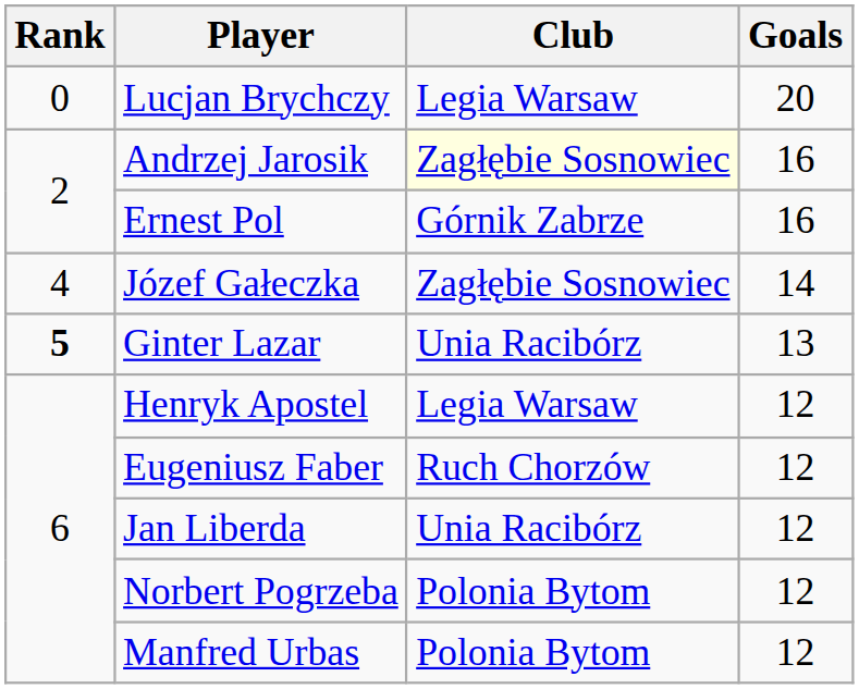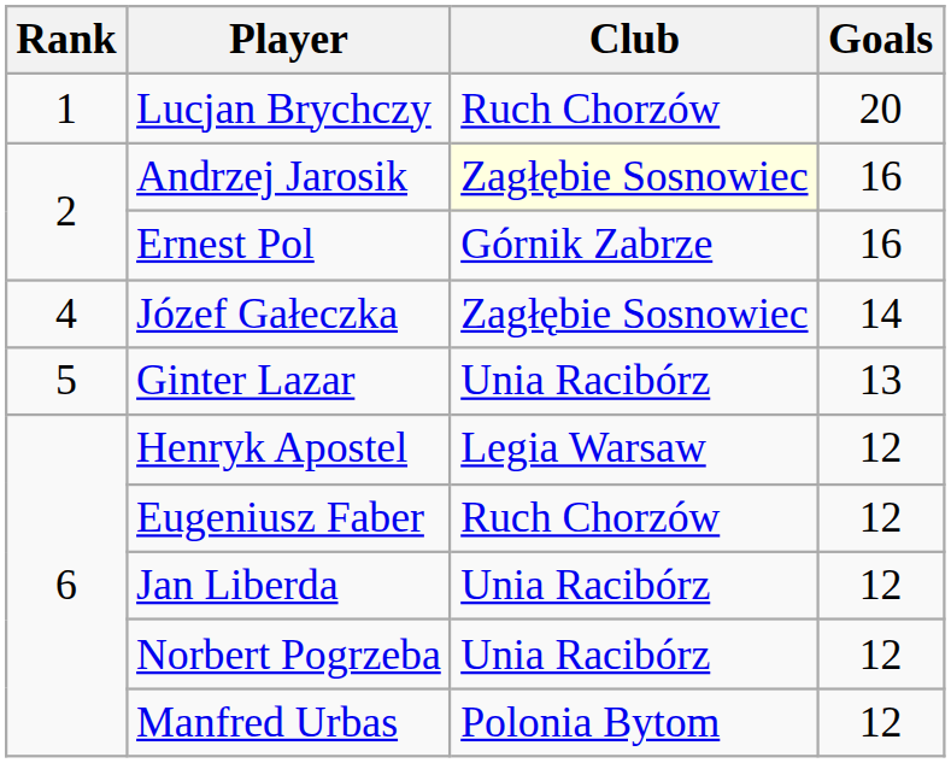Lucjan Brychczy | Rank: 0 -> 1
Lucjan Brychczy | Club: Legia Warsaw -> Ruch Chorzów
Ginter Lazar | Rank: bold -> normal
Norbert Pogrzeba | Club: Polonia Bytom -> Unia Racibórz
